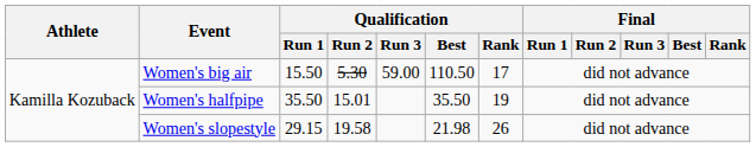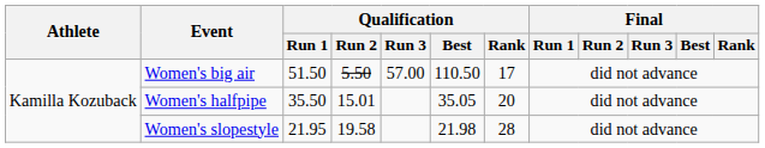Women's big air | Qualification / Run 1: 15.50 -> 51.50
Women's big air | Qualification / Run 2: 5.30 -> 5.50
Women's big air | Qualification / Run 3: 59.00 -> 57.00
Women's halfpipe | Qualification / Best: 35.50 -> 35.05
Women's halfpipe | Qualification / Rank: 19 -> 20
Women's slopestyle | Qualification / Run 1: 29.15 -> 21.95
Women's slopestyle | Qualification / Rank: 26 -> 28
